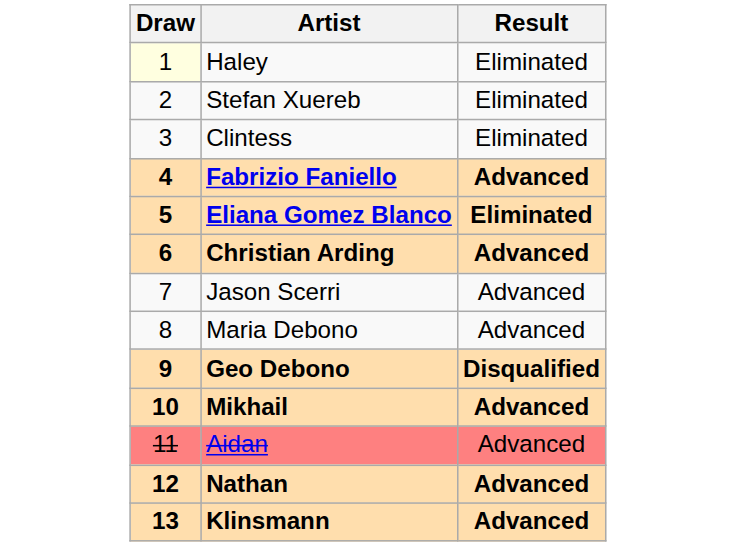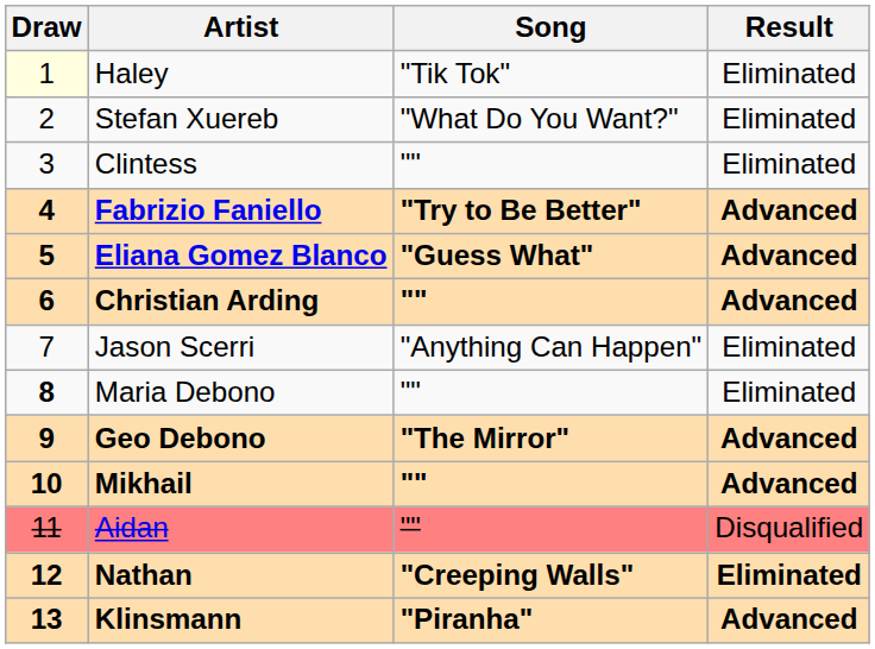+ column: Song | "Tik Tok" | "What Do You Want?" | "" | "Try to Be Better" | "Guess What" | "" | "Anything Can Happen" | "" | "The Mirror" | "" | "" | "Creeping Walls" | "Piranha"
Eliana Gomez Blanco | Result: Eliminated -> Advanced
Jason Scerri | Result: Advanced -> Eliminated
Maria Debono | Draw: normal -> bold
Maria Debono | Result: Advanced -> Eliminated
Geo Debono | Result: Disqualified -> Advanced
Aidan | Result: Advanced -> Disqualified
Nathan | Result: Advanced -> Eliminated
